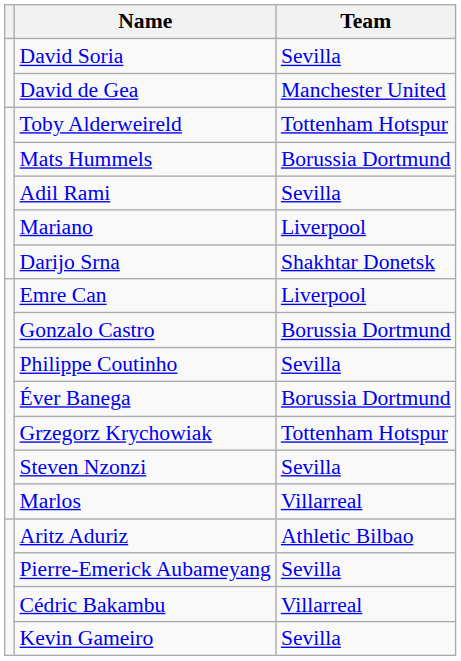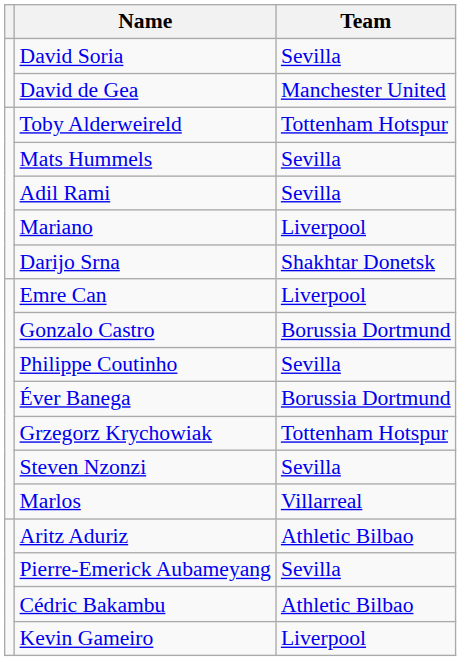Mats Hummels | Team: Borussia Dortmund -> Sevilla
Cédric Bakambu | Team: Villarreal -> Athletic Bilbao
Kevin Gameiro | Team: Sevilla -> Liverpool
